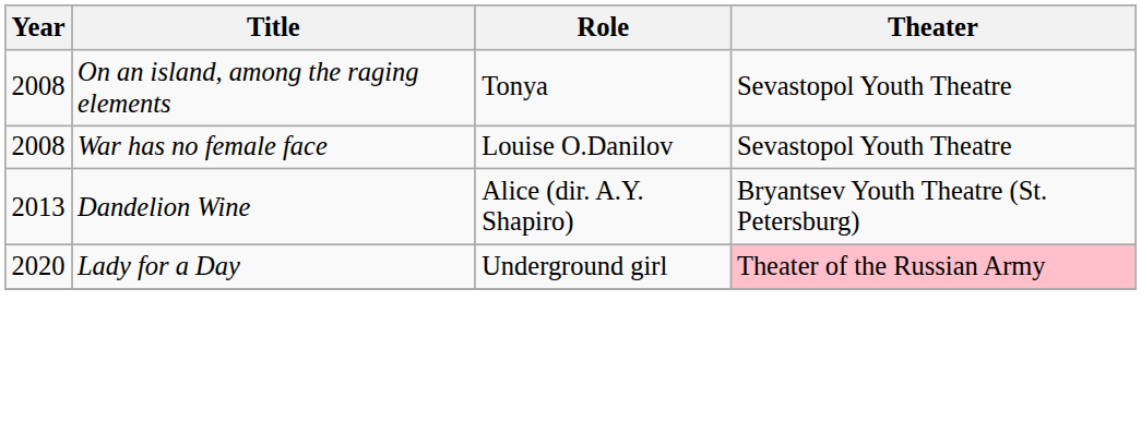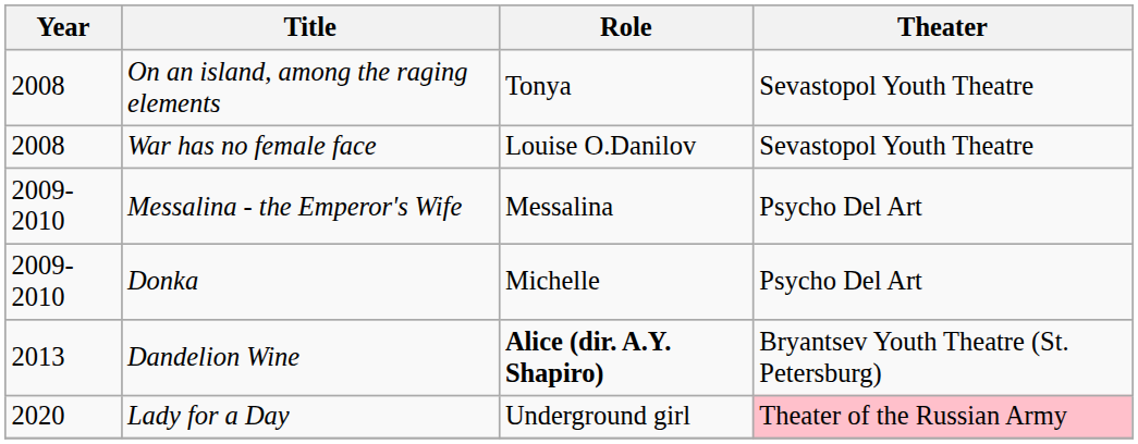+ row: 2009-2010 | Messalina - the Emperor's Wife | Messalina | Psycho Del Art
+ row: 2009-2010 | Donka | Michelle | Psycho Del Art
Dandelion Wine | Role: normal -> bold
